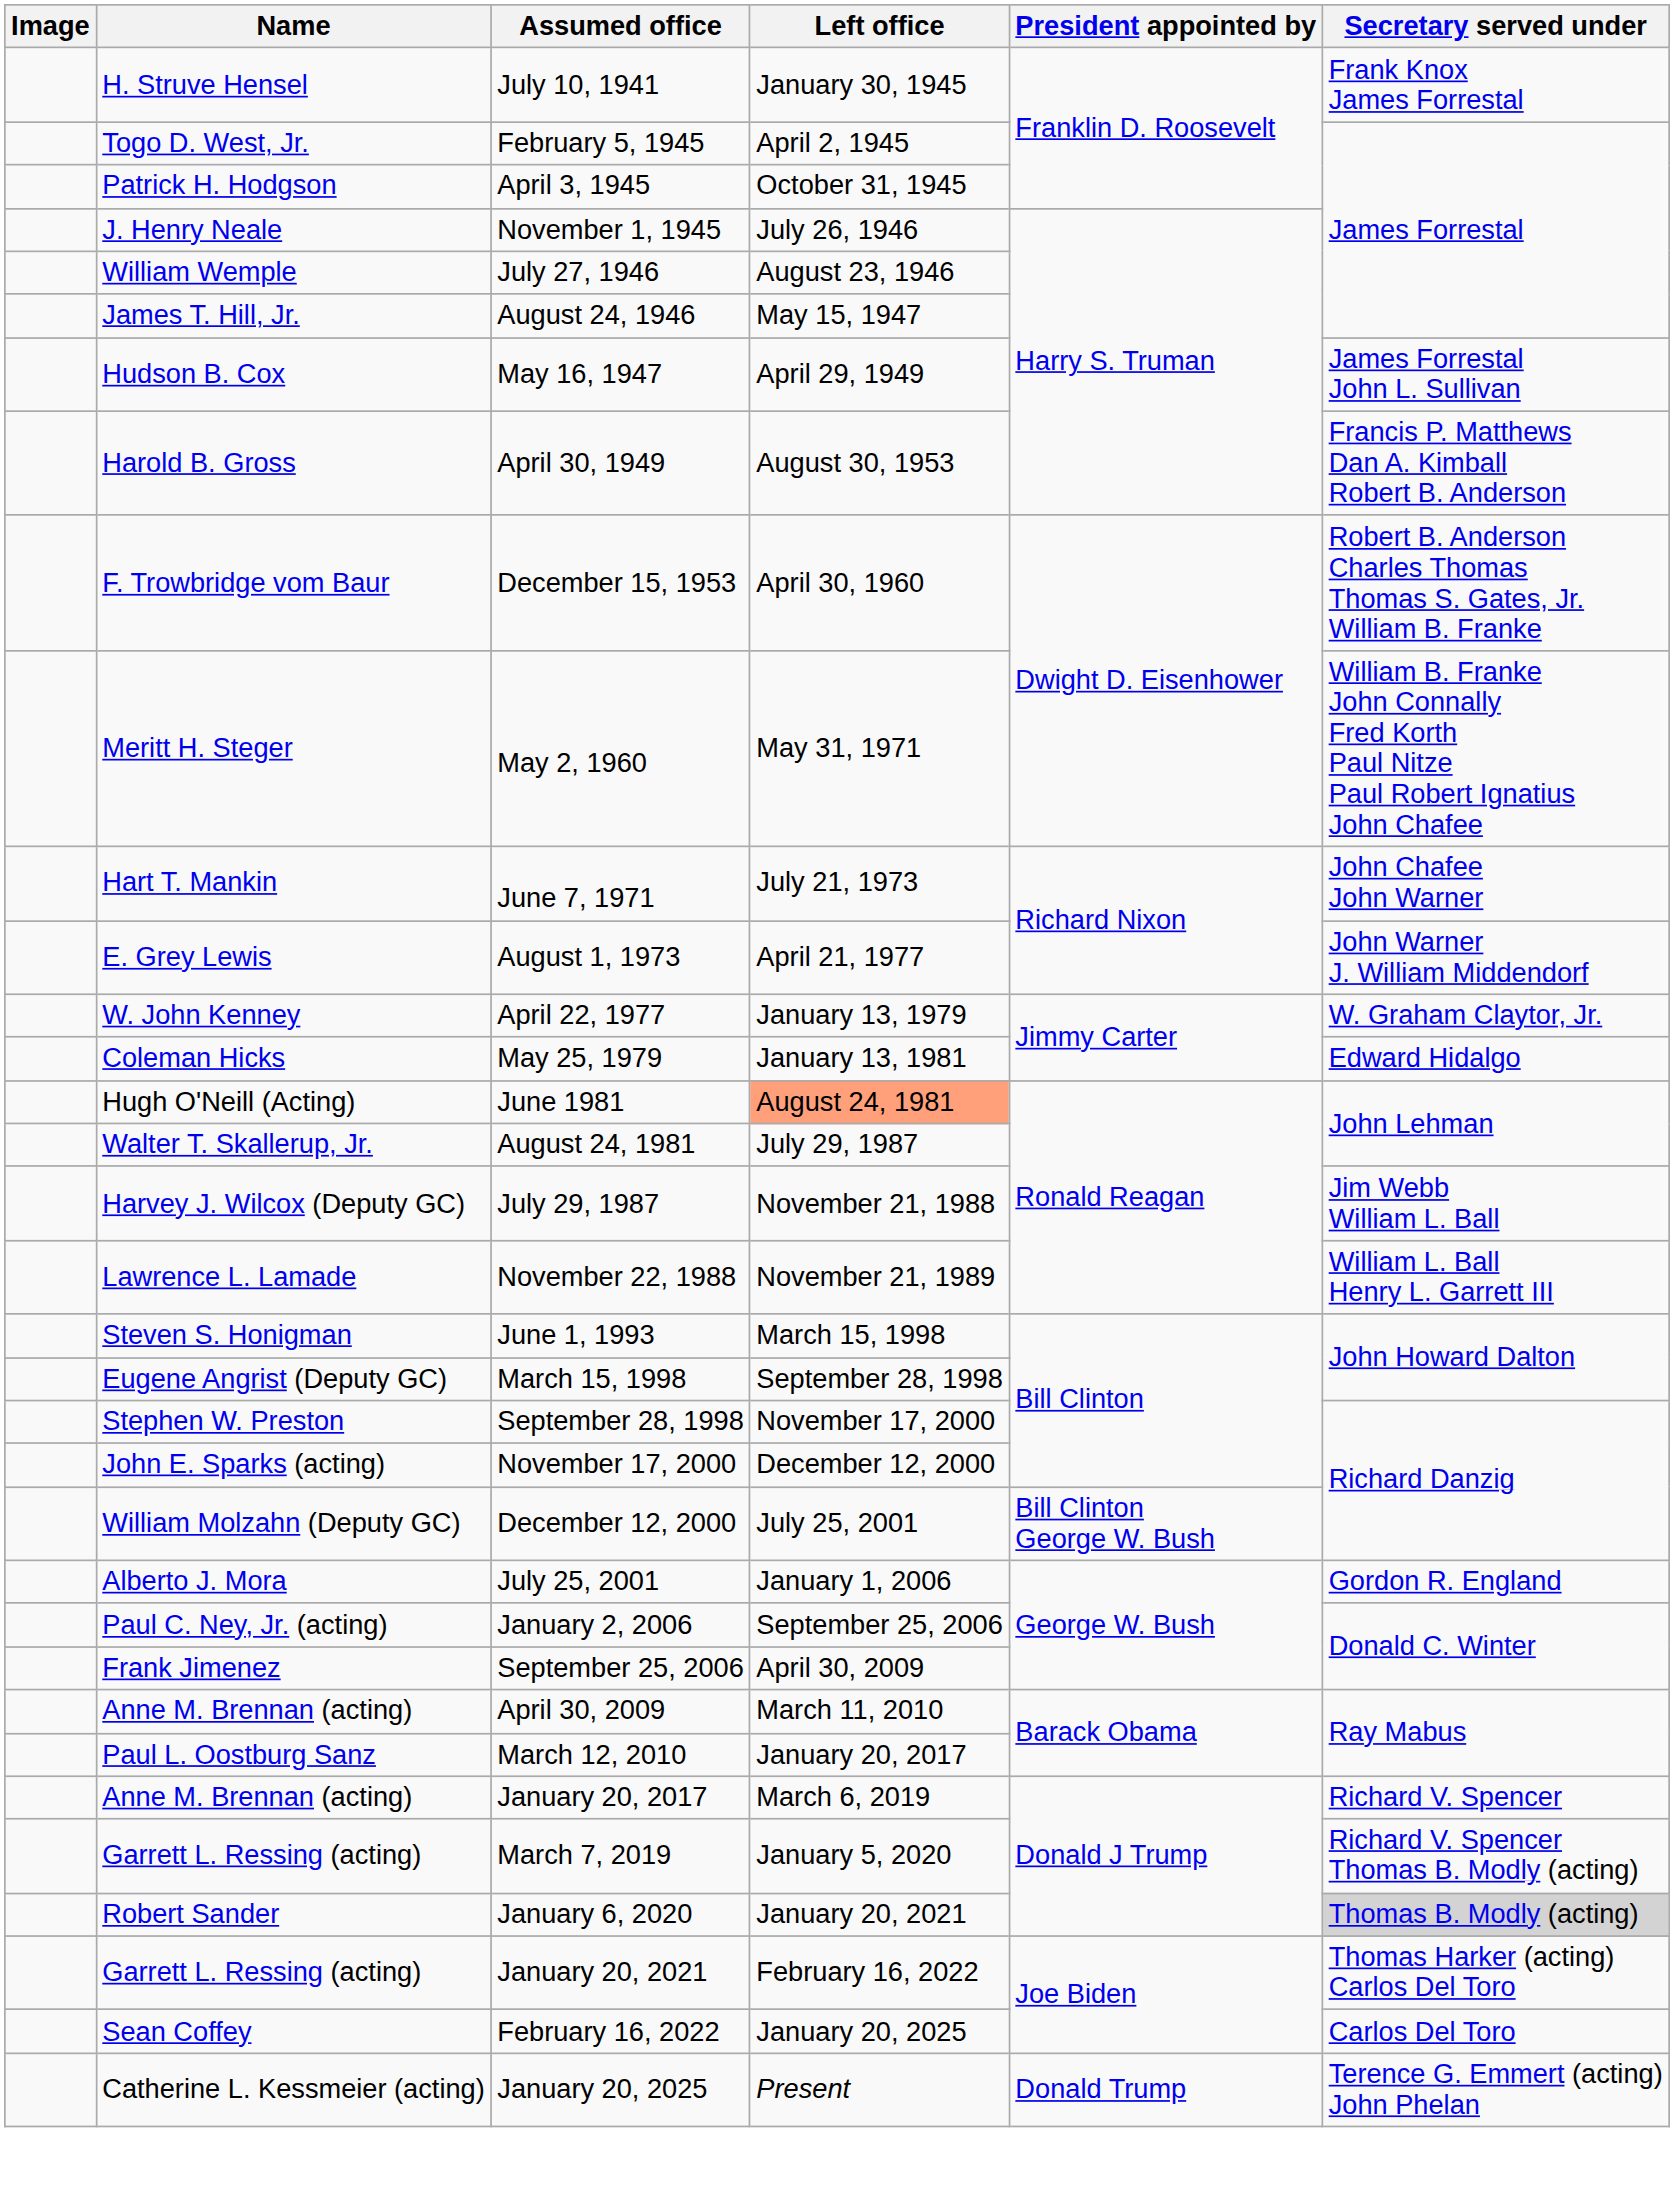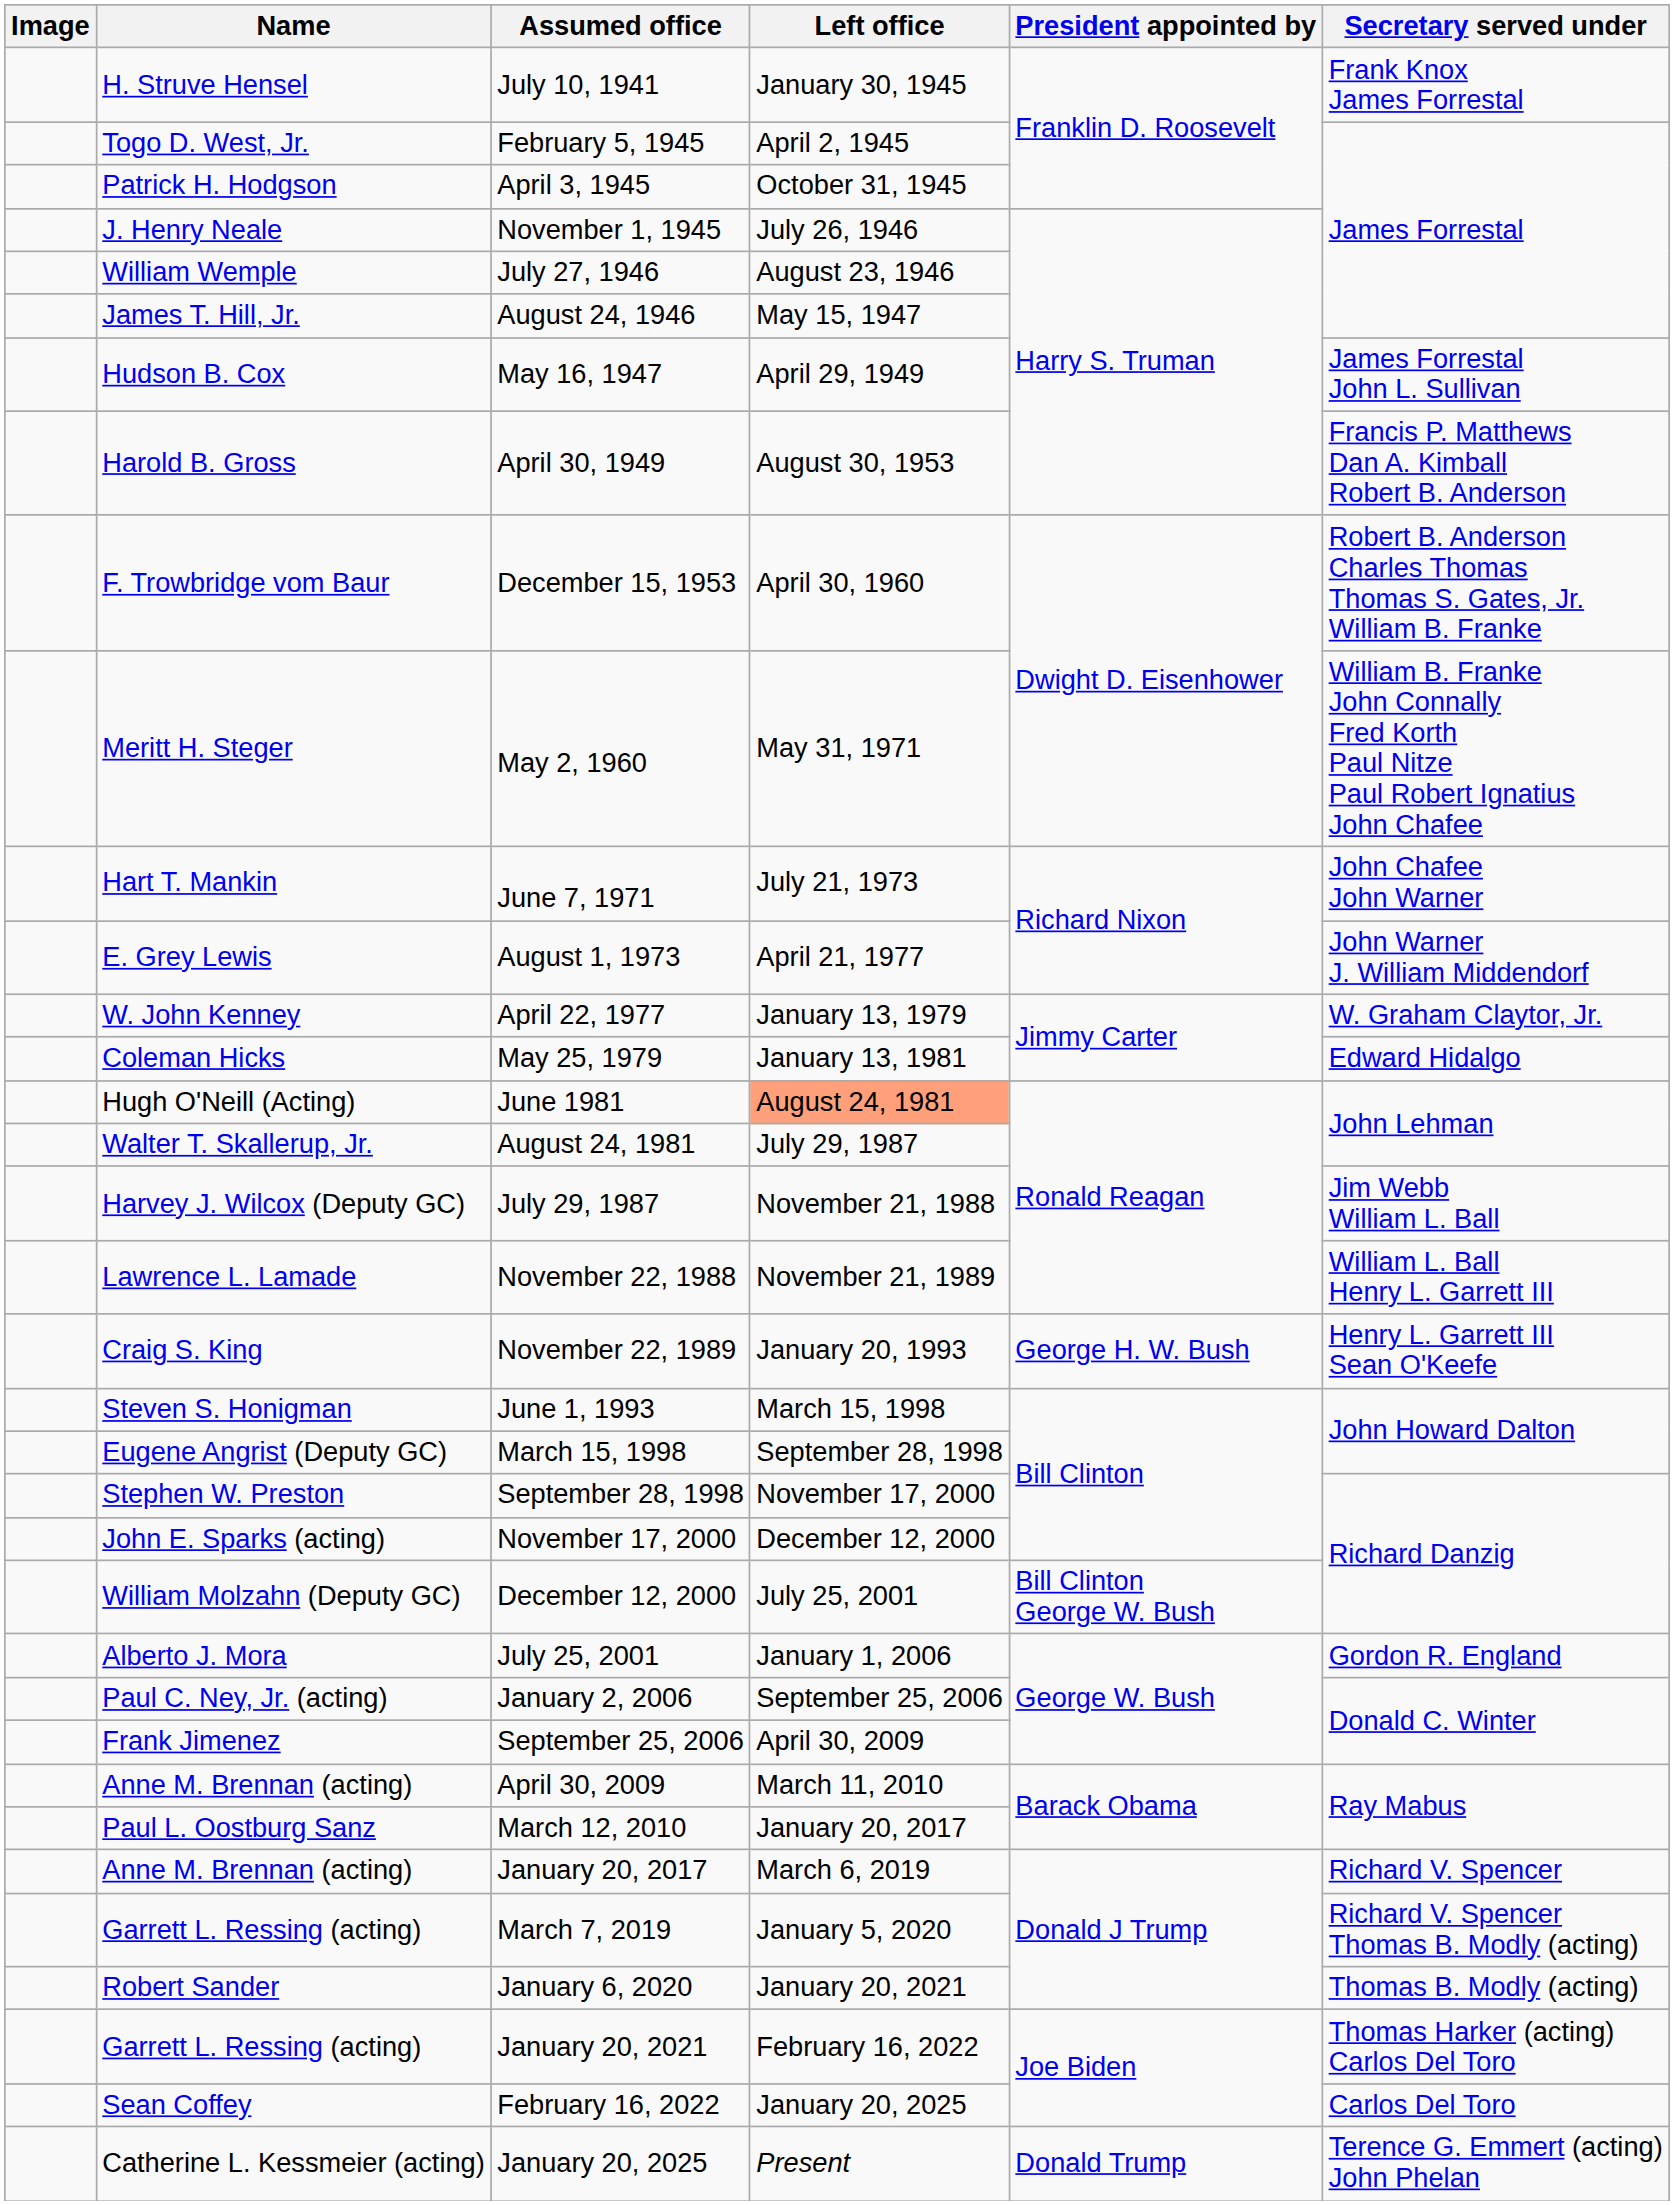+ row: Craig S. King | November 22, 1989 | January 20, 1993 | George H. W. Bush | Henry L. Garrett III Sean O'Keefe
January 6, 2020 | Secretary served under: lightgrey background -> no background
